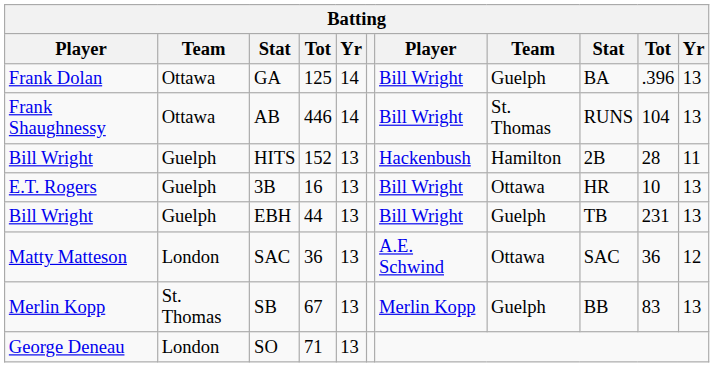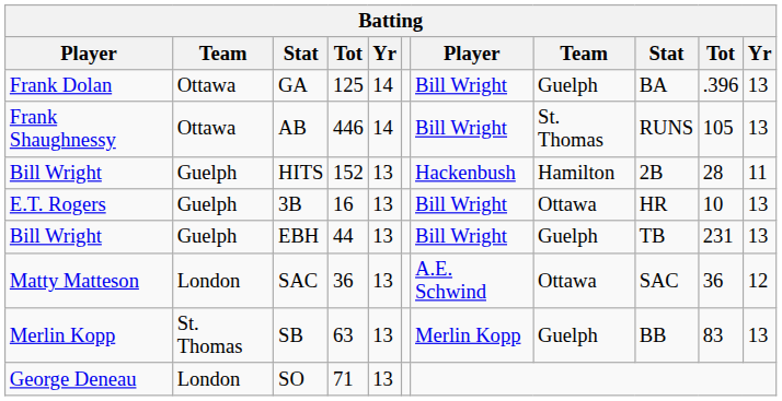AB | column 10: 104 -> 105
SB | column 4: 67 -> 63
